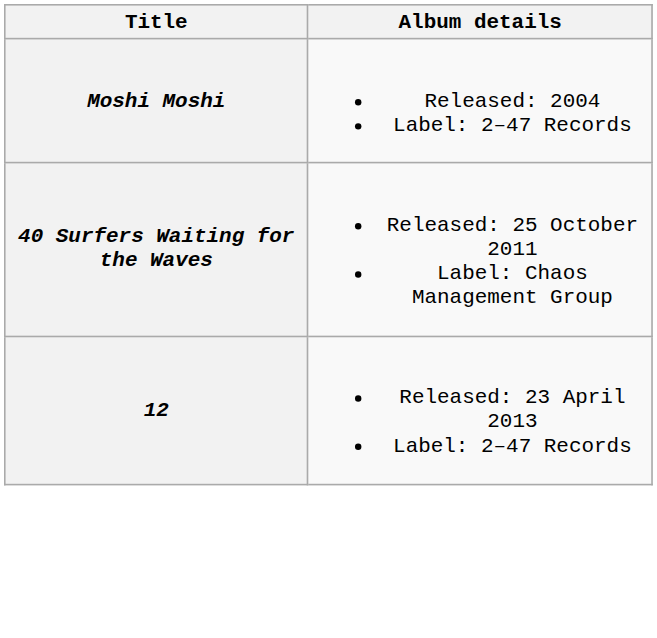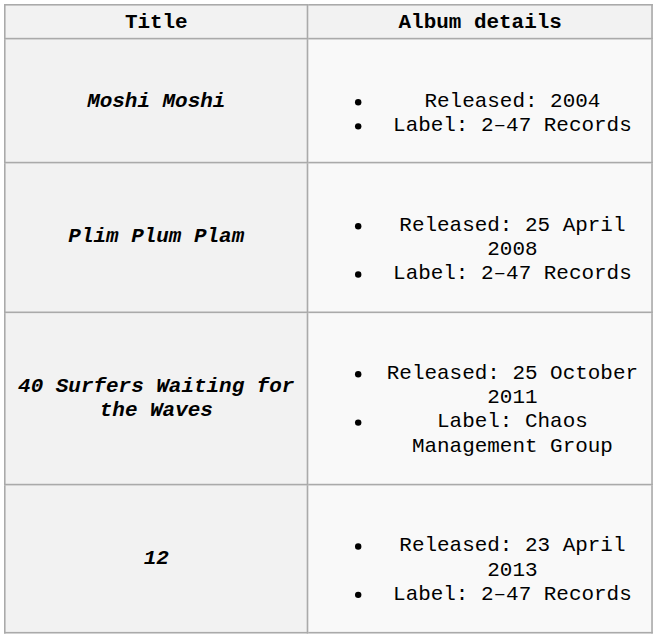+ row: Plim Plum Plam | Released: 25 April 2008 Label: 2–47 Records
